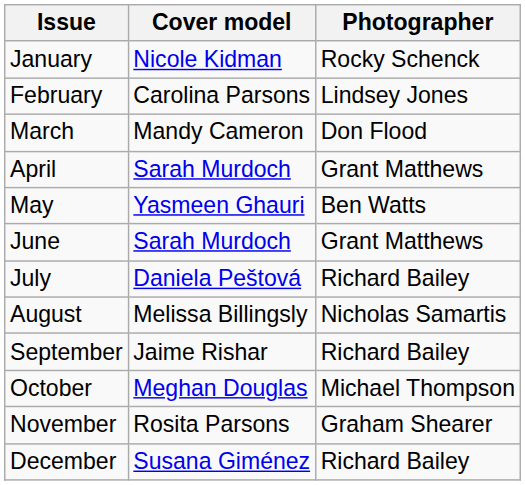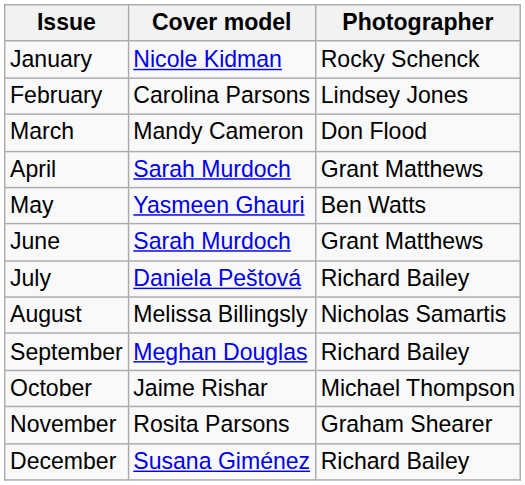September | Cover model: Jaime Rishar -> Meghan Douglas
October | Cover model: Meghan Douglas -> Jaime Rishar
